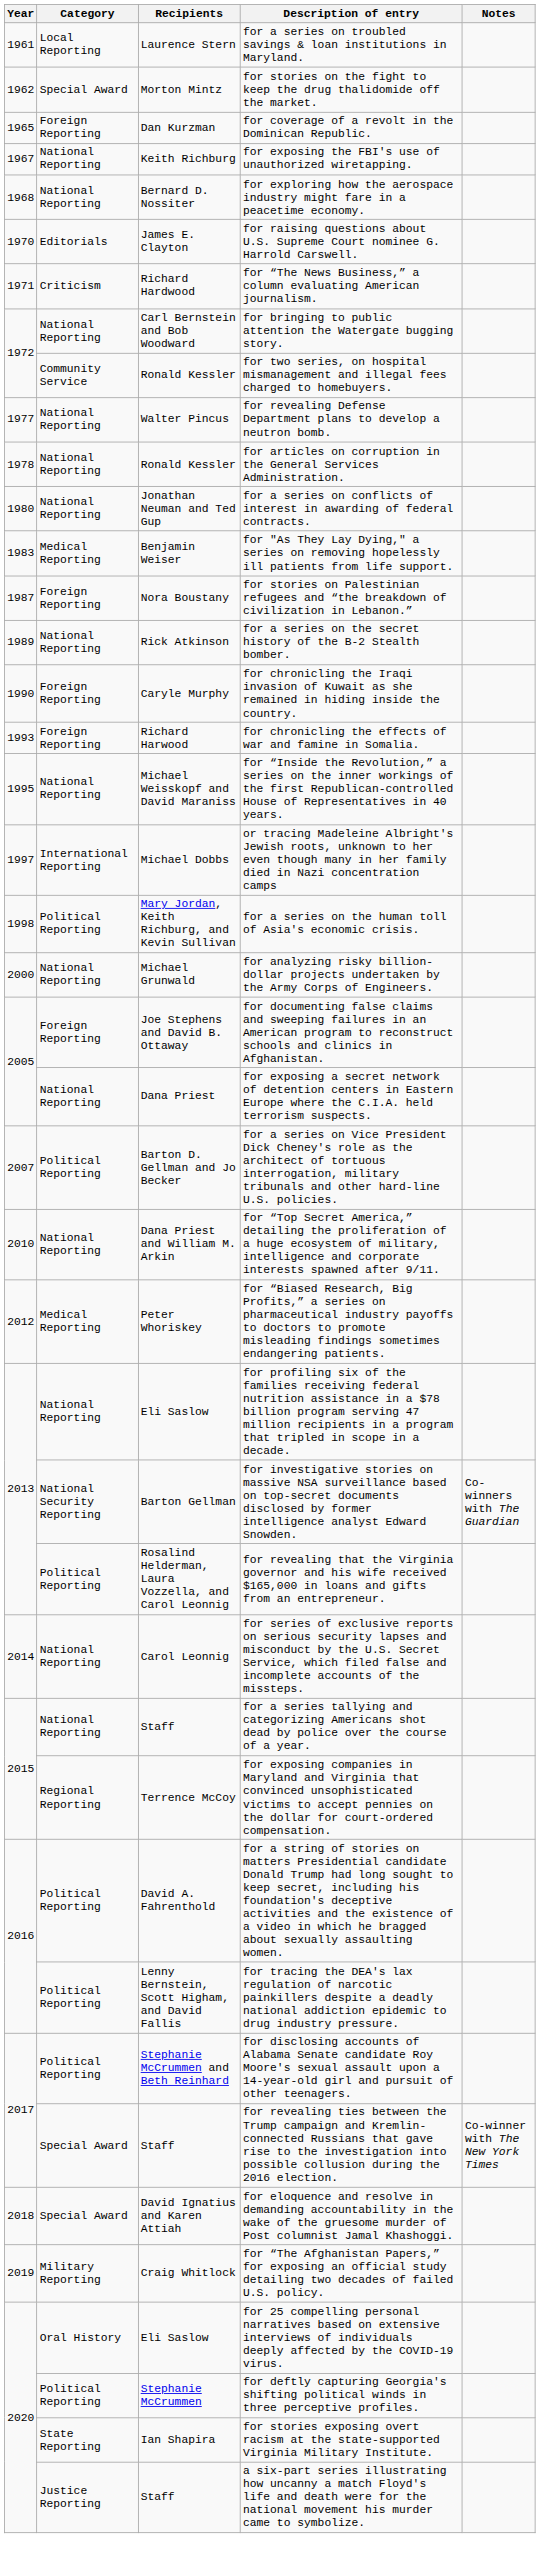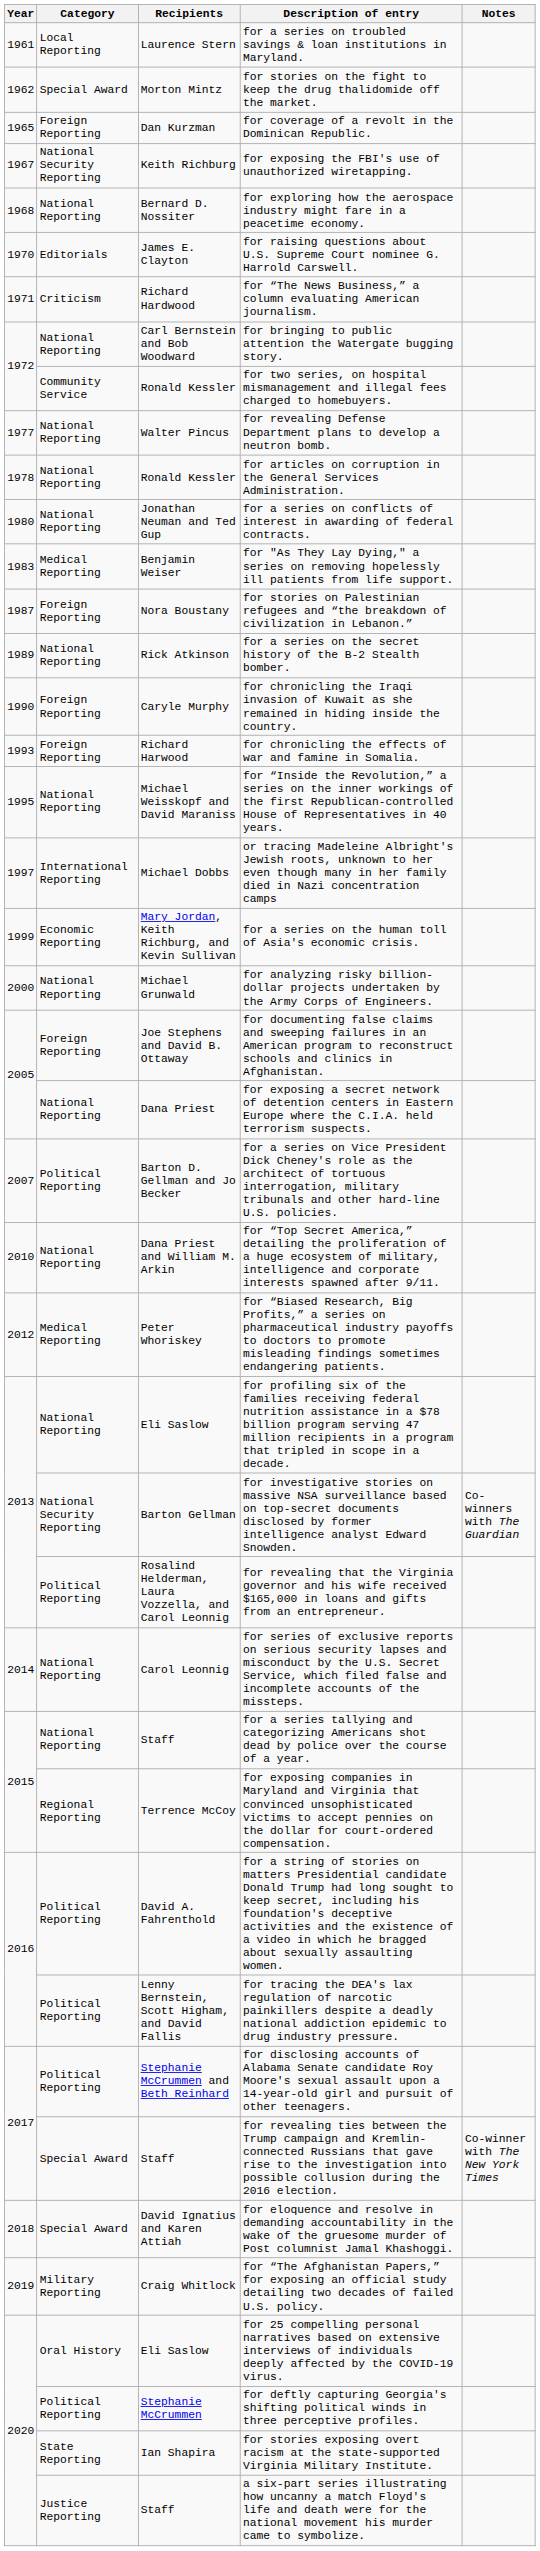for exposing the FBI's use of unauthorized wiretapping. | Category: National Reporting -> National Security Reporting
for a series on the human toll of Asia's economic crisis. | Year: 1998 -> 1999
for a series on the human toll of Asia's economic crisis. | Category: Political Reporting -> Economic Reporting
